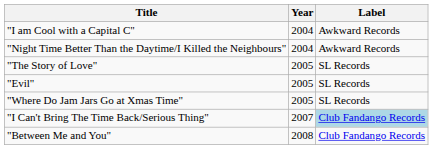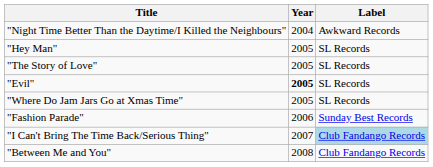- row: "I am Cool with a Capital C" | 2004 | Awkward Records
+ row: "Hey Man" | 2005 | SL Records
"Evil" | Year: normal -> bold
+ row: "Fashion Parade" | 2006 | Sunday Best Records
